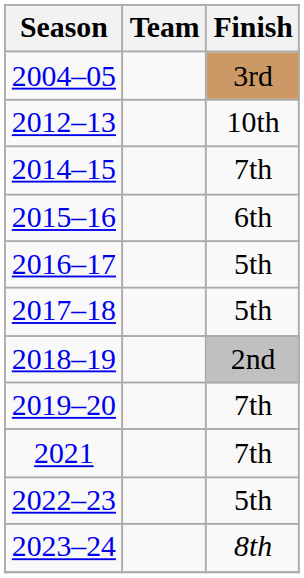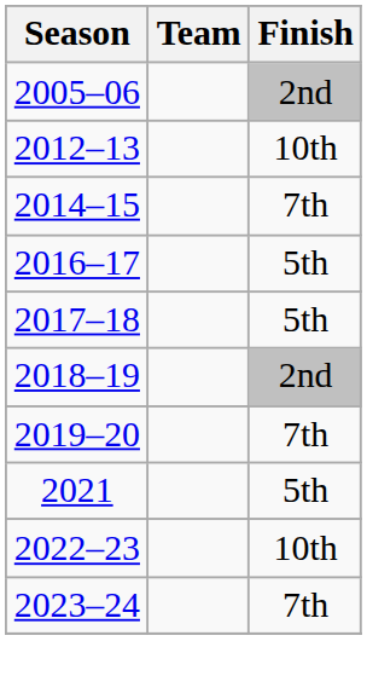- row: 2004–05 | 3rd
+ row: 2005–06 | 2nd
- row: 2015–16 | 6th
2021 | Finish: 7th -> 5th
2022–23 | Finish: 5th -> 10th
2023–24 | Finish: 8th -> 7th
